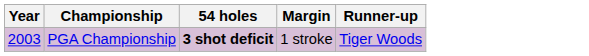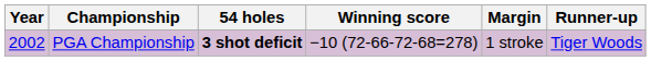+ column: Winning score | −10 (72-66-72-68=278)
PGA Championship | Year: 2003 -> 2002
